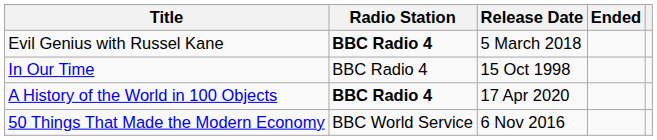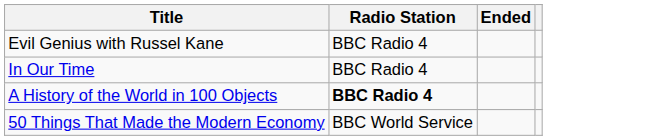- column: Release Date | 5 March 2018 | 15 Oct 1998 | 17 Apr 2020 | 6 Nov 2016
Evil Genius with Russel Kane | Radio Station: bold -> normal
